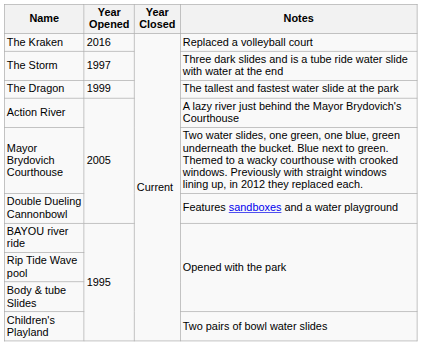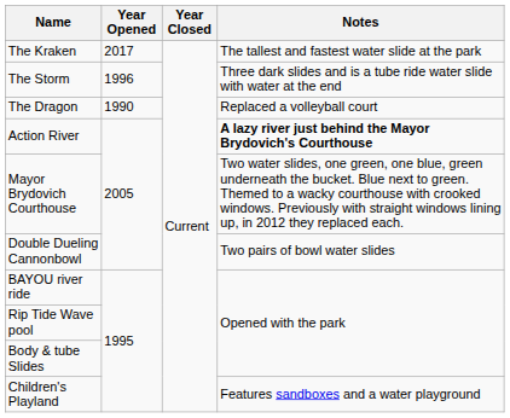The Kraken | Year Opened: 2016 -> 2017
The Kraken | Notes: Replaced a volleyball court -> The tallest and fastest water slide at the park
The Storm | Year Opened: 1997 -> 1996
The Dragon | Year Opened: 1999 -> 1990
The Dragon | Notes: The tallest and fastest water slide at the park -> Replaced a volleyball court
Action River | Notes: normal -> bold
Double Dueling Cannonbowl | Notes: Features sandboxes and a water playground -> Two pairs of bowl water slides
Children's Playland | Notes: Two pairs of bowl water slides -> Features sandboxes and a water playground
